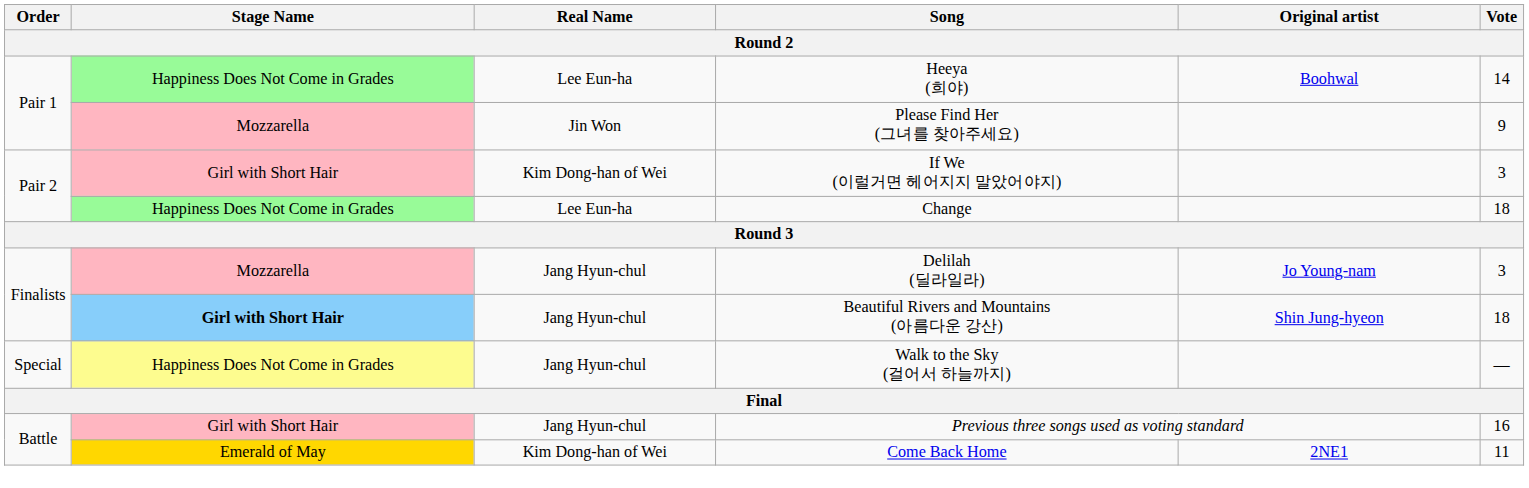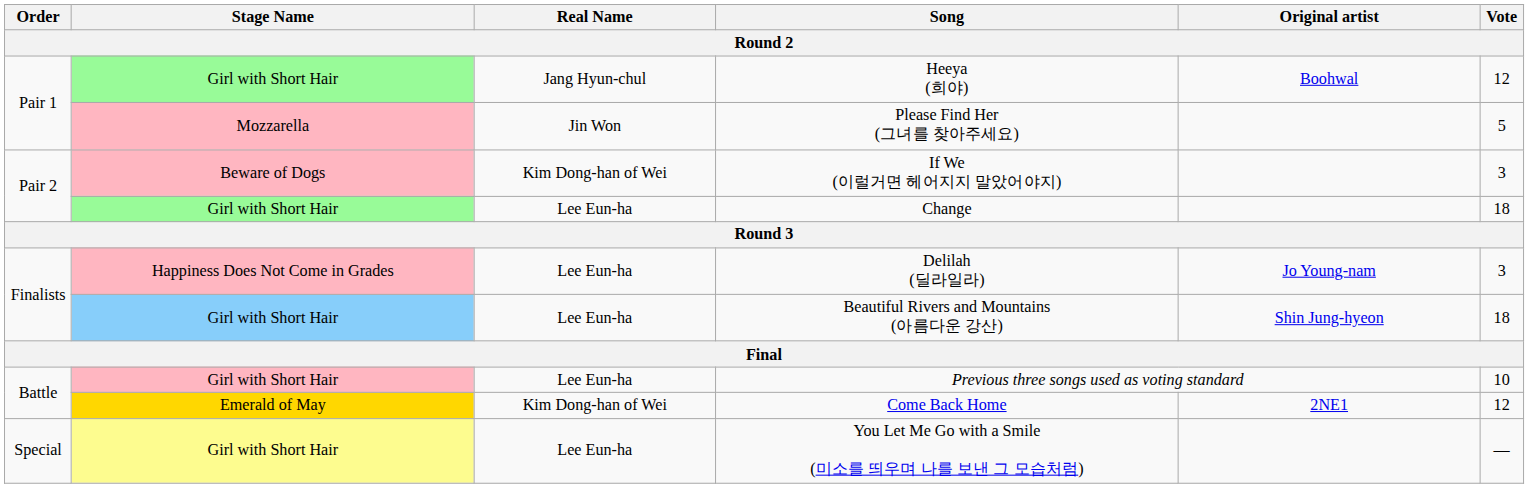Heeya (희야) | Stage Name: Happiness Does Not Come in Grades -> Girl with Short Hair
Heeya (희야) | Real Name: Lee Eun-ha -> Jang Hyun-chul
Heeya (희야) | Vote: 14 -> 12
Please Find Her (그녀를 찾아주세요) | Vote: 9 -> 5
If We (이럴거면 헤어지지 말았어야지) | Stage Name: Girl with Short Hair -> Beware of Dogs
Change | Stage Name: Happiness Does Not Come in Grades -> Girl with Short Hair
Delilah (딜라일라) | Stage Name: Mozzarella -> Happiness Does Not Come in Grades
Delilah (딜라일라) | Real Name: Jang Hyun-chul -> Lee Eun-ha
Beautiful Rivers and Mountains (아름다운 강산) | Stage Name: bold -> normal
Beautiful Rivers and Mountains (아름다운 강산) | Real Name: Jang Hyun-chul -> Lee Eun-ha
- row: Special | Happiness Does Not Come in Grades | Jang Hyun-chul | Walk to the Sky (걸어서 하늘까지) | —
Previous three songs used as voting standard | Real Name: Jang Hyun-chul -> Lee Eun-ha
Previous three songs used as voting standard | Vote: 16 -> 10
Come Back Home | Vote: 11 -> 12
+ row: Special | Girl with Short Hair | Lee Eun-ha | You Let Me Go with a Smile (미소를 띄우며 나를 보낸 그 모습처럼) | —
